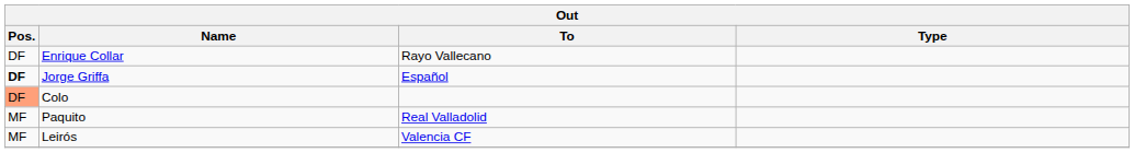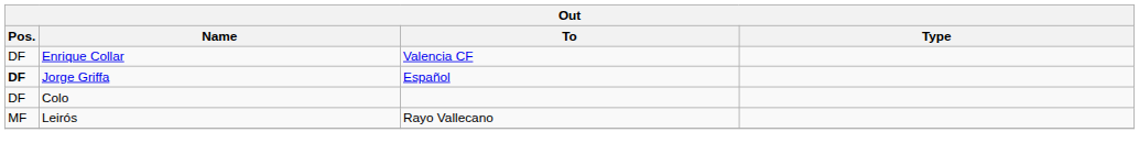Enrique Collar | To: Rayo Vallecano -> Valencia CF
Colo | Pos.: lightsalmon background -> no background
- row: MF | Paquito | Real Valladolid
Leirós | To: Valencia CF -> Rayo Vallecano
